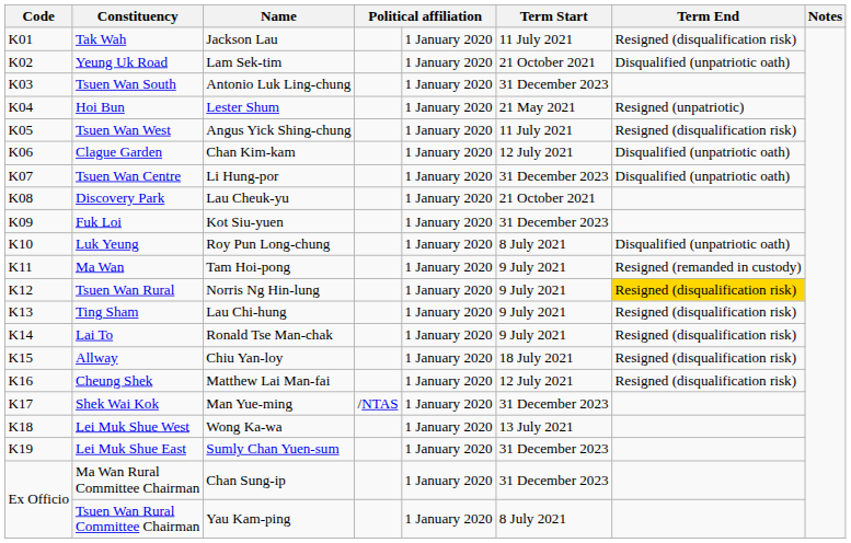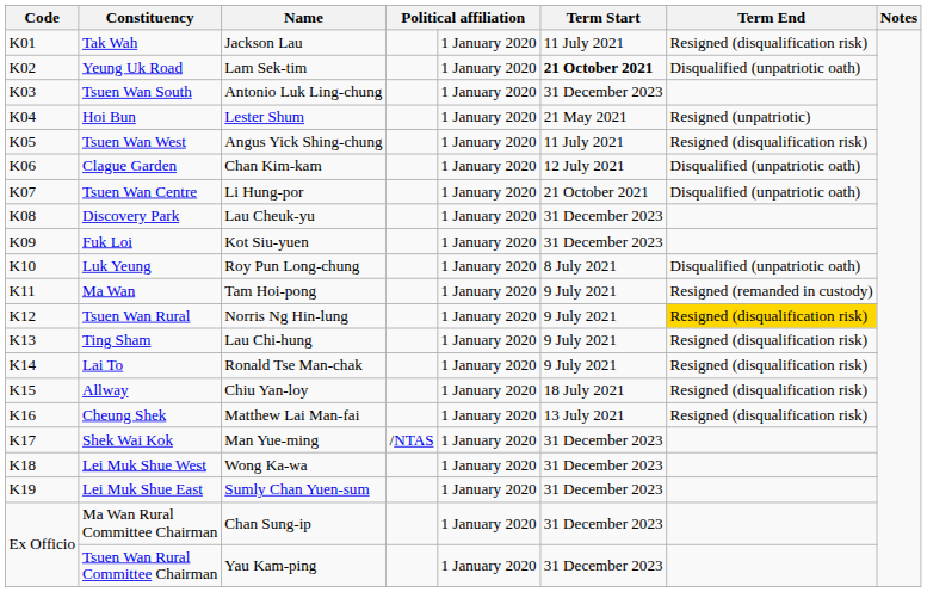Yeung Uk Road | Term Start: normal -> bold
Tsuen Wan Centre | Term Start: 31 December 2023 -> 21 October 2021
Discovery Park | Term Start: 21 October 2021 -> 31 December 2023
Cheung Shek | Term Start: 12 July 2021 -> 13 July 2021
Lei Muk Shue West | Term Start: 13 July 2021 -> 31 December 2023
Tsuen Wan Rural Committee Chairman | Term Start: 8 July 2021 -> 31 December 2023
